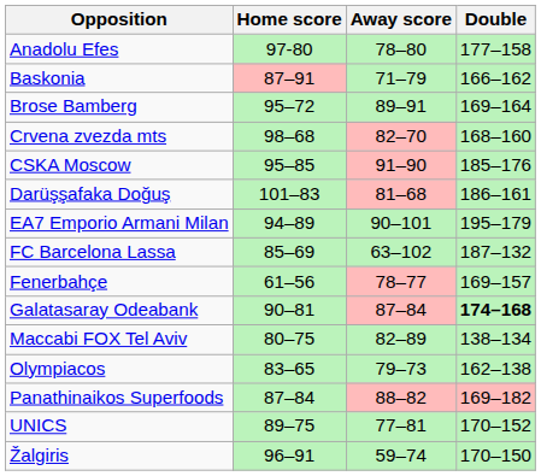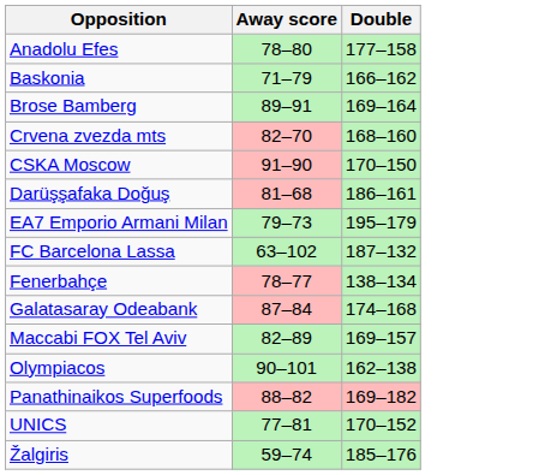- column: Home score | 97-80 | 87–91 | 95–72 | 98–68 | 95–85 | 101–83 | 94–89 | 85–69 | 61–56 | 90–81 | 80–75 | 83–65 | 87–84 | 89–75 | 96–91
CSKA Moscow | Double: 185–176 -> 170–150
EA7 Emporio Armani Milan | Away score: 90–101 -> 79–73
Fenerbahçe | Double: 169–157 -> 138–134
Galatasaray Odeabank | Double: bold -> normal
Maccabi FOX Tel Aviv | Double: 138–134 -> 169–157
Olympiacos | Away score: 79–73 -> 90–101
Žalgiris | Double: 170–150 -> 185–176
